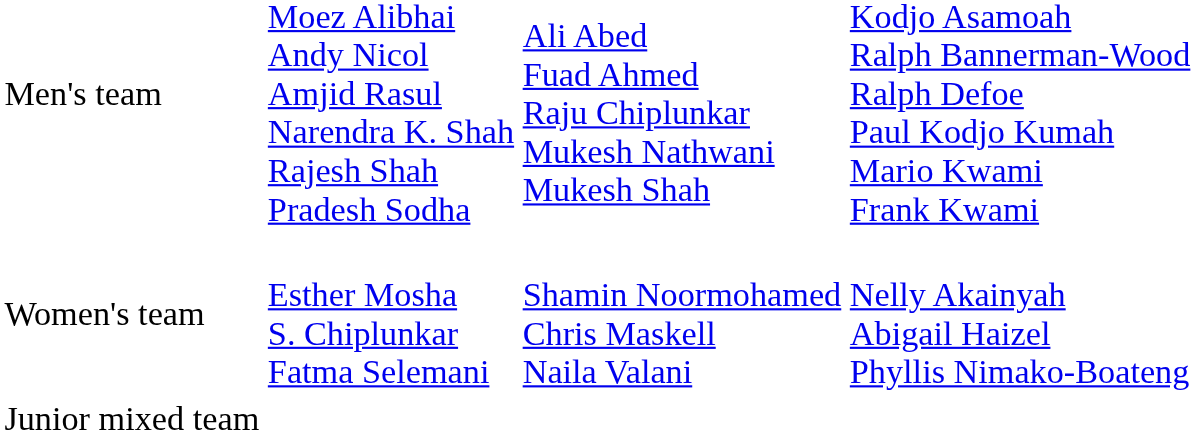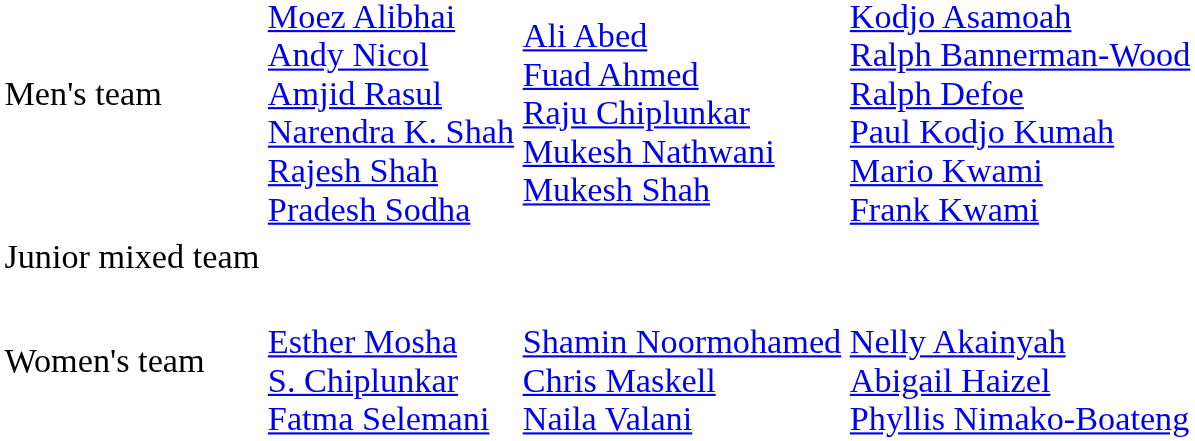rows swapped: Women's team <-> Junior mixed team
